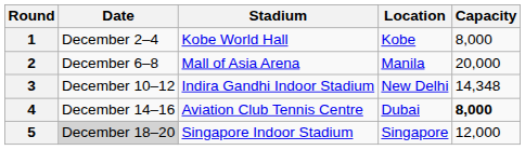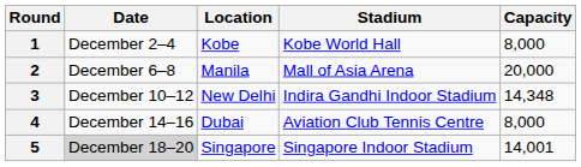columns swapped: Location <-> Stadium
4 | Capacity: bold -> normal
5 | Capacity: 12,000 -> 14,001
